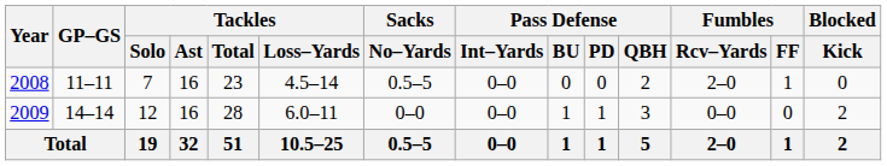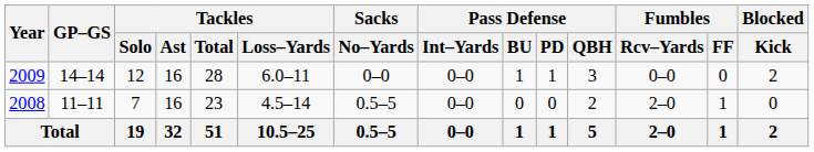rows swapped: 2008 <-> 2009
